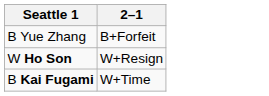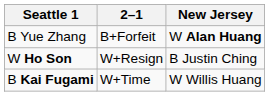+ column: New Jersey | W Alan Huang | B Justin Ching | W Willis Huang
